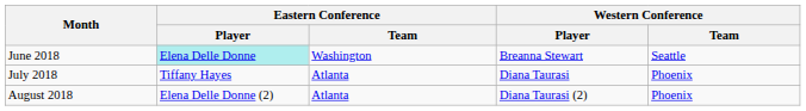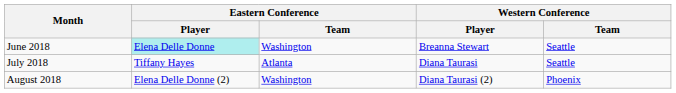July 2018 | Western Conference / Team: Phoenix -> Seattle
August 2018 | Eastern Conference / Team: Atlanta -> Washington
